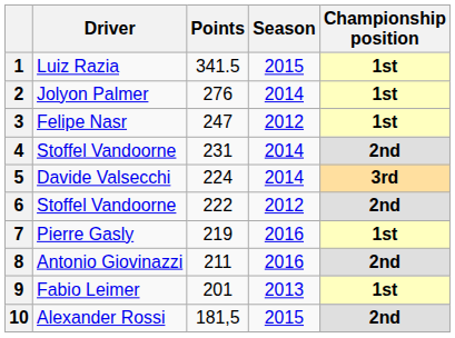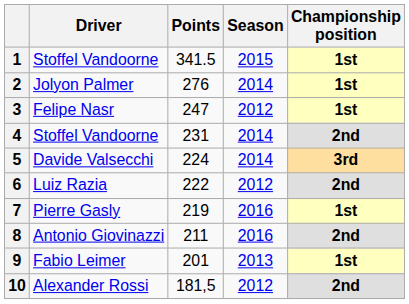1 | Driver: Luiz Razia -> Stoffel Vandoorne
6 | Driver: Stoffel Vandoorne -> Luiz Razia
10 | Season: 2015 -> 2012
